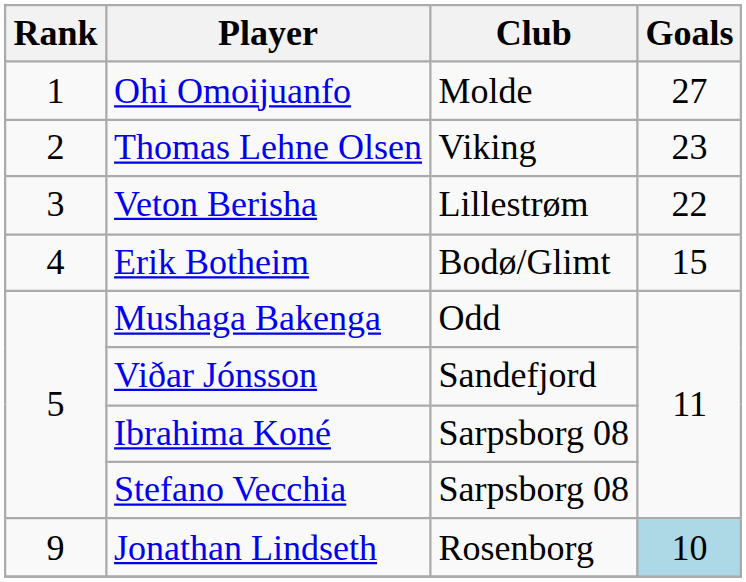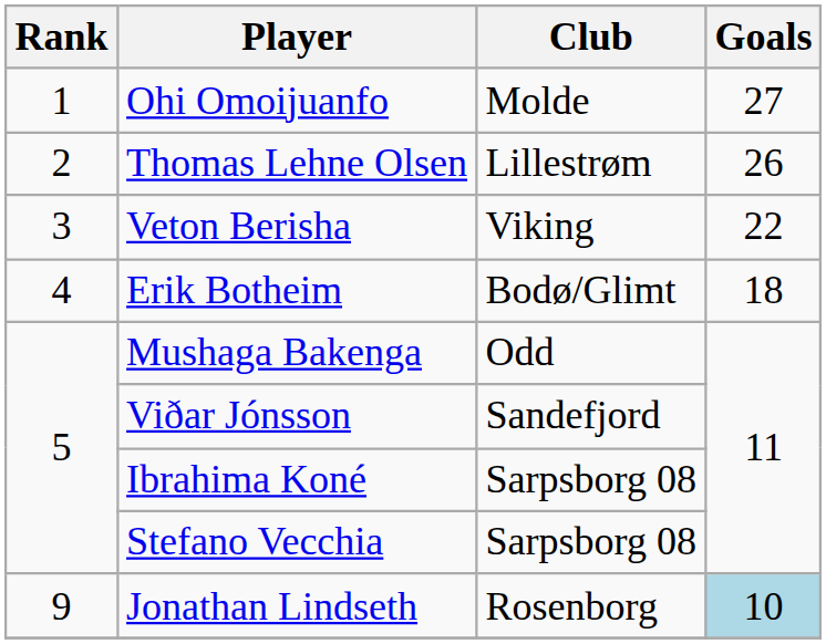Thomas Lehne Olsen | Club: Viking -> Lillestrøm
Thomas Lehne Olsen | Goals: 23 -> 26
Veton Berisha | Club: Lillestrøm -> Viking
Erik Botheim | Goals: 15 -> 18
